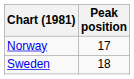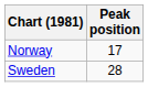Sweden | Peak position: 18 -> 28
